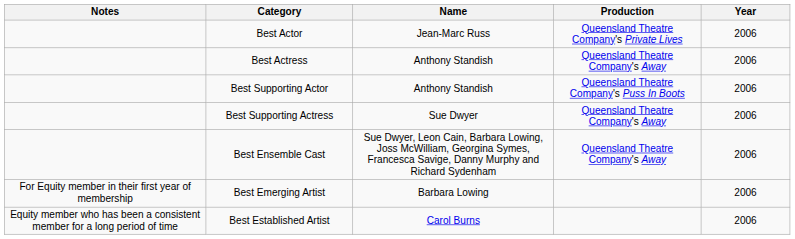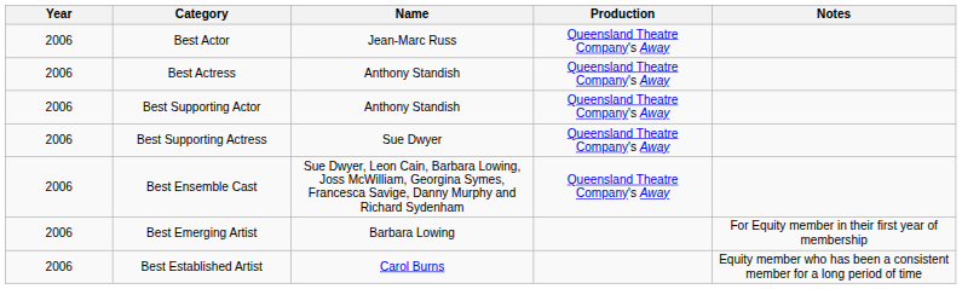columns swapped: Year <-> Notes
Best Actor | Production: Queensland Theatre Company's Private Lives -> Queensland Theatre Company's Away
Best Supporting Actor | Production: Queensland Theatre Company's Puss In Boots -> Queensland Theatre Company's Away
